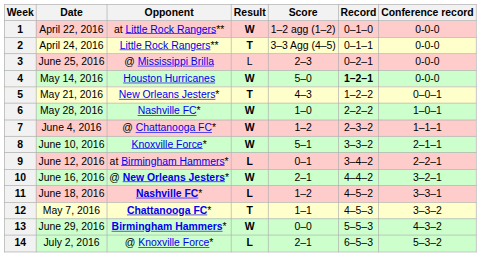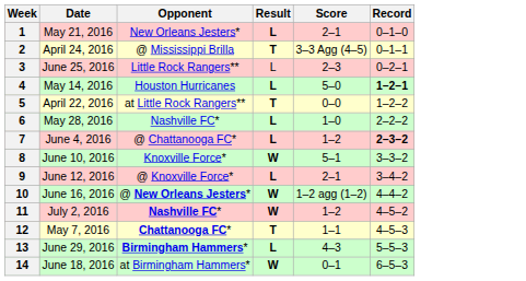- column: Conference record | 0-0-0 | 0-0-0 | 0-0-0 | 0-0-0 | 0–0–1 | 1–0–1 | 1–1–1 | 2–1–1 | 2–2–1 | 3–2–1 | 3–3–1 | 3–3–2 | 4–3–2 | 5–3–2
1 | Date: April 22, 2016 -> May 21, 2016
1 | Opponent: at Little Rock Rangers** -> New Orleans Jesters*
1 | Result: W -> L
1 | Score: 1–2 agg (1–2) -> 2–1
2 | Opponent: Little Rock Rangers** -> @ Mississippi Brilla
3 | Opponent: @ Mississippi Brilla -> Little Rock Rangers**
4 | Result: W -> L
5 | Date: May 21, 2016 -> April 22, 2016
5 | Opponent: New Orleans Jesters* -> at Little Rock Rangers**
5 | Score: 4–3 -> 0–0
6 | Result: W -> L
7 | Result: W -> L
7 | Record: normal -> bold
9 | Opponent: at Birmingham Hammers* -> @ Knoxville Force*
9 | Score: 0–1 -> 2–1
10 | Score: 2–1 -> 1–2 agg (1–2)
11 | Date: June 18, 2016 -> July 2, 2016
11 | Result: L -> W
13 | Result: W -> L
13 | Score: 0–0 -> 4–3
14 | Date: July 2, 2016 -> June 18, 2016
14 | Opponent: @ Knoxville Force* -> at Birmingham Hammers*
14 | Result: L -> W
14 | Score: 2–1 -> 0–1
